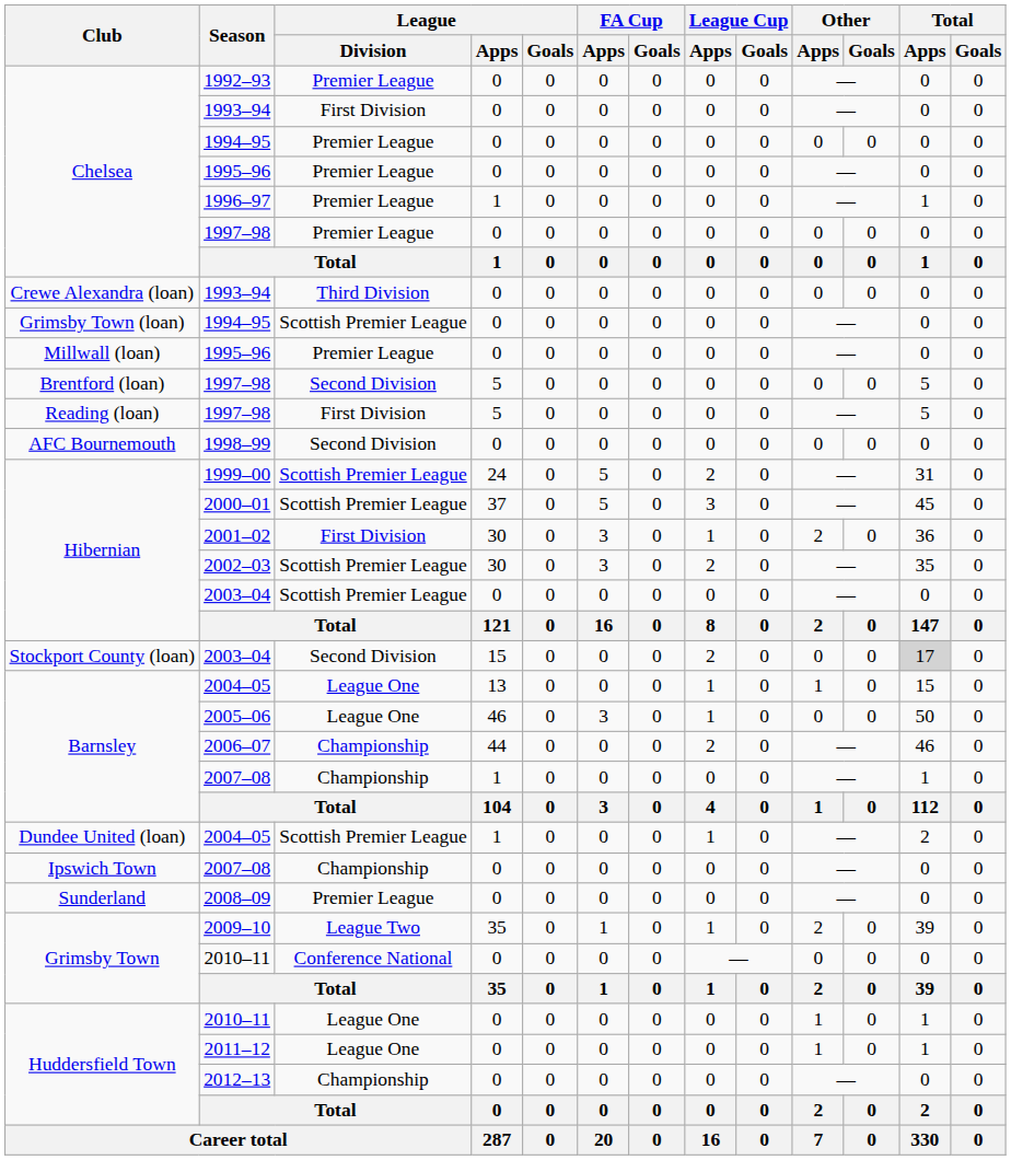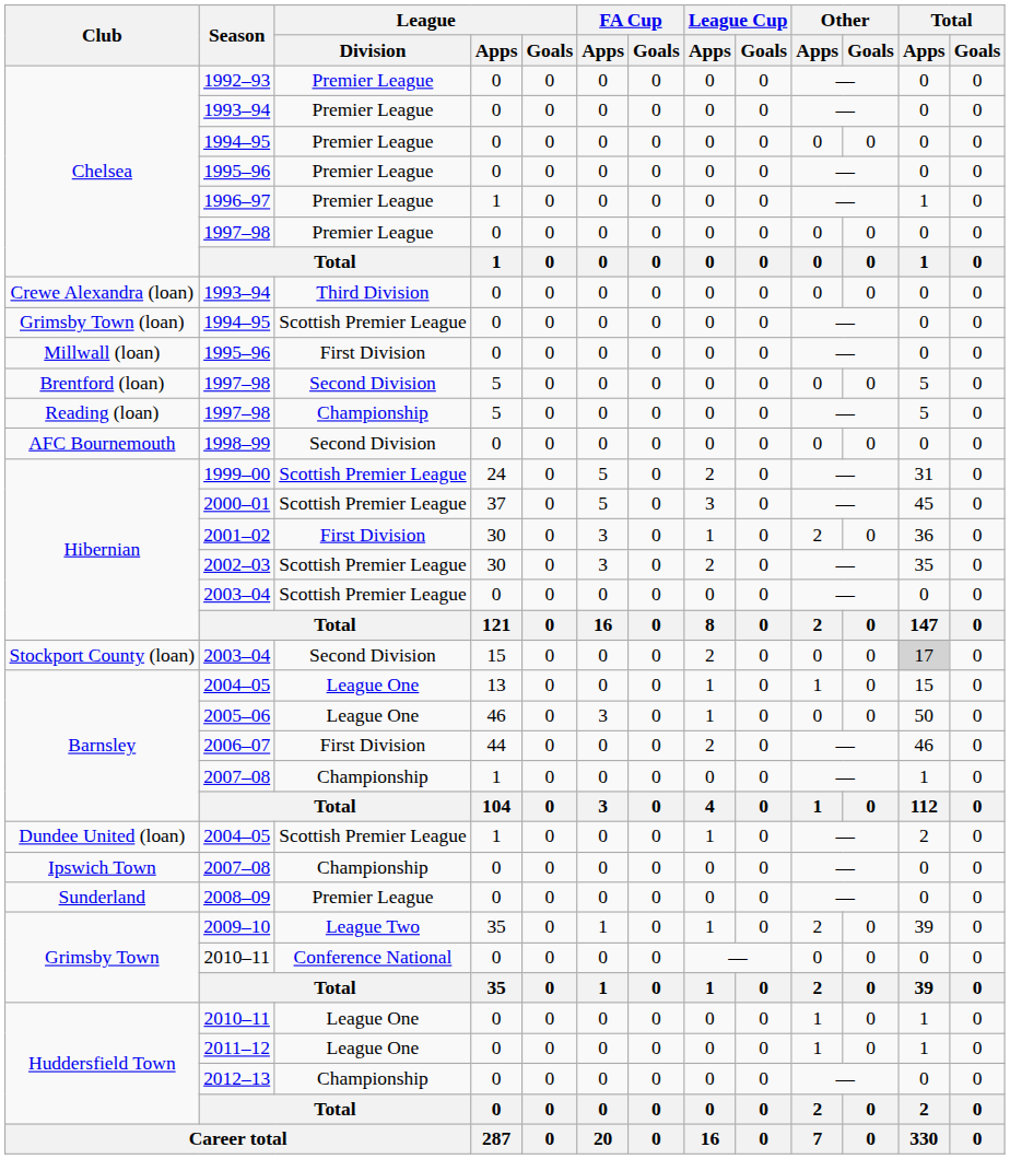Chelsea / 1993–94 | League / Division: First Division -> Premier League
Millwall (loan) / 1995–96 | League / Division: Premier League -> First Division
Reading (loan) / 1997–98 | League / Division: First Division -> Championship
2006–07 | League / Division: Championship -> First Division
